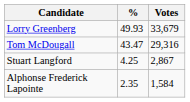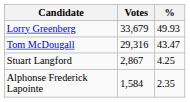columns swapped: Votes <-> %
